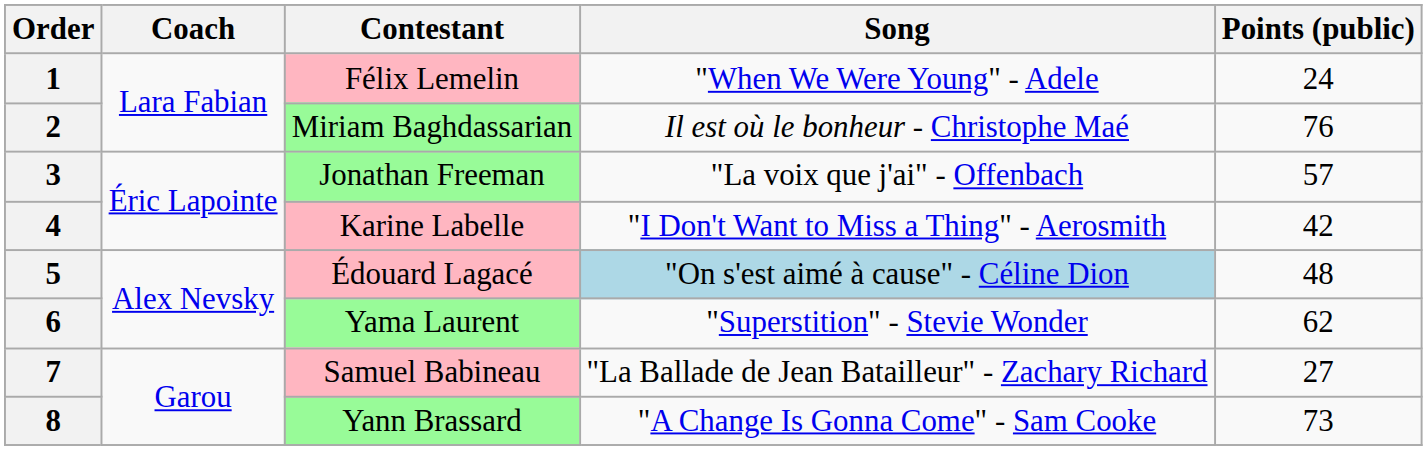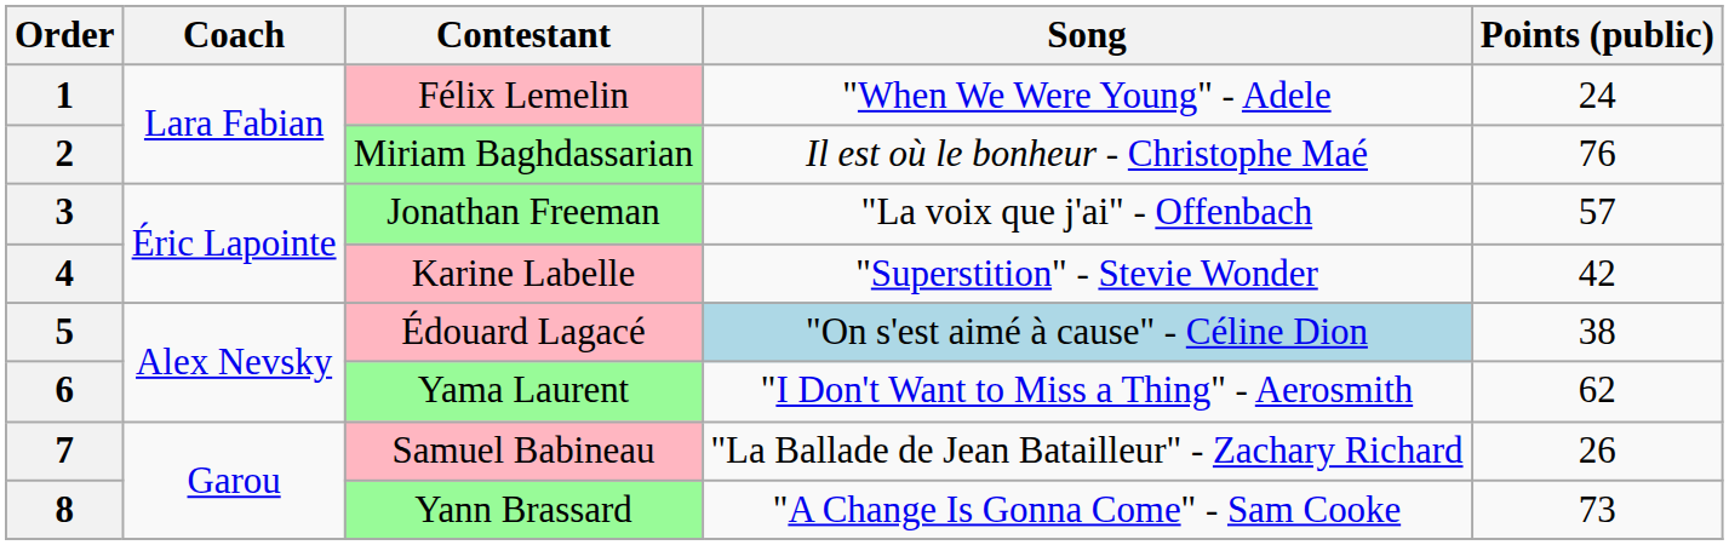4 | Song: "I Don't Want to Miss a Thing" - Aerosmith -> "Superstition" - Stevie Wonder
5 | Points (public): 48 -> 38
6 | Song: "Superstition" - Stevie Wonder -> "I Don't Want to Miss a Thing" - Aerosmith
7 | Points (public): 27 -> 26
